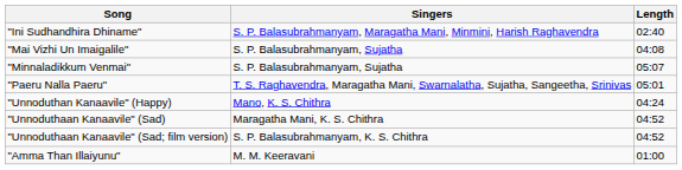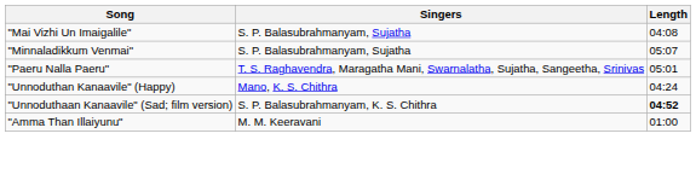- row: "Ini Sudhandhira Dhiname" | S. P. Balasubrahmanyam, Maragatha Mani, Minmini, Harish Raghavendra | 02:40
- row: "Unnoduthaan Kanaavile" (Sad) | Maragatha Mani, K. S. Chithra | 04:52
"Unnoduthaan Kanaavile" (Sad; film version) | Length: normal -> bold
